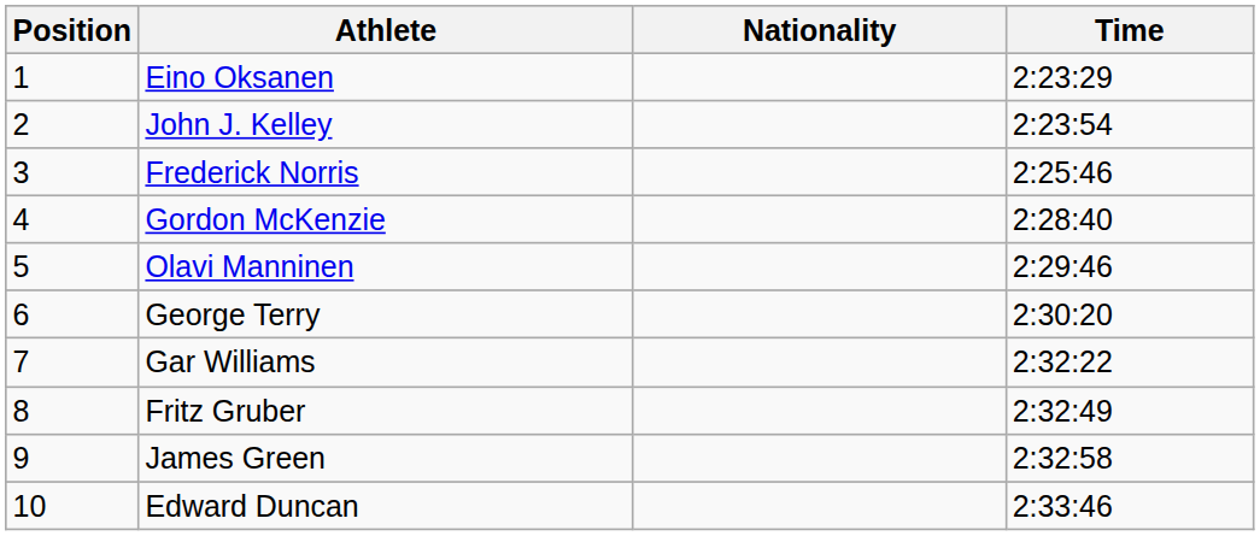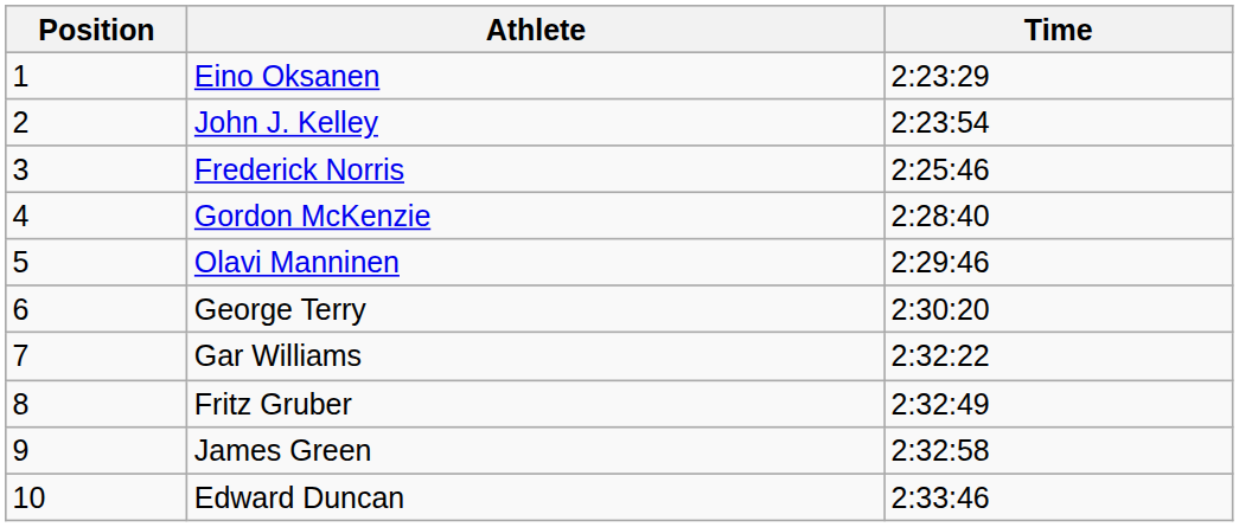- column: Nationality
